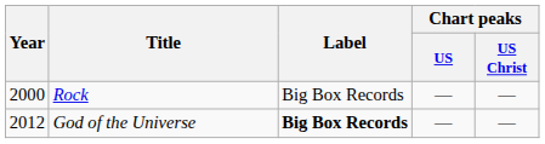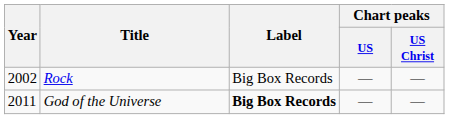Rock | Year: 2000 -> 2002
God of the Universe | Year: 2012 -> 2011
